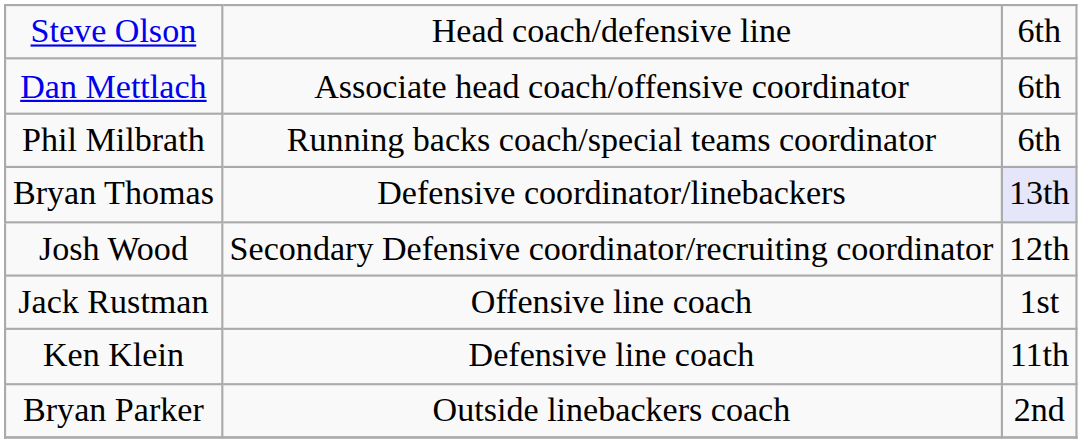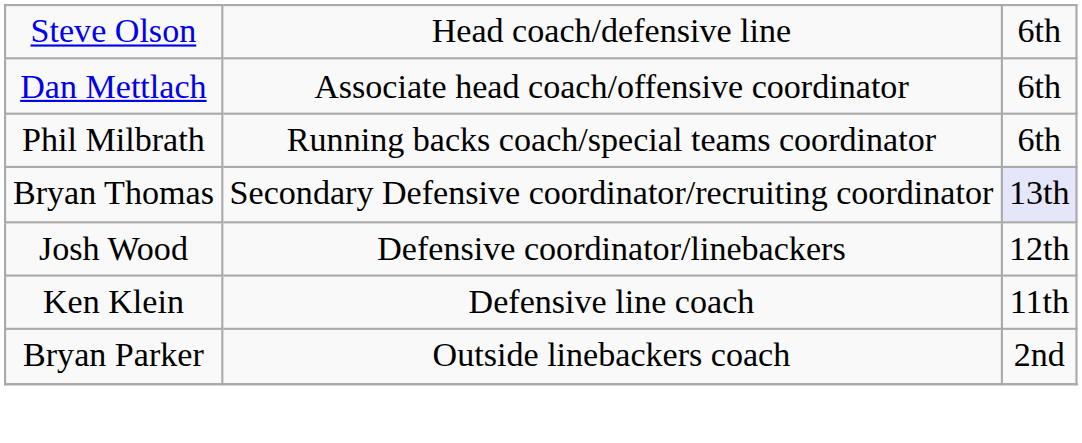Bryan Thomas | column 2: Defensive coordinator/linebackers -> Secondary Defensive coordinator/recruiting coordinator
Josh Wood | column 2: Secondary Defensive coordinator/recruiting coordinator -> Defensive coordinator/linebackers
- row: Jack Rustman | Offensive line coach | 1st
